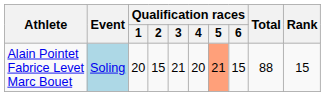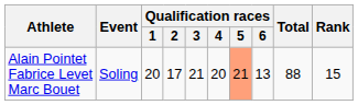Alain Pointet Fabrice Levet Marc Bouet | Event: lightblue background -> no background
Alain Pointet Fabrice Levet Marc Bouet | Qualification races / 2: 15 -> 17
Alain Pointet Fabrice Levet Marc Bouet | Qualification races / 6: 15 -> 13
